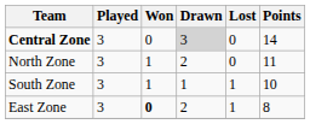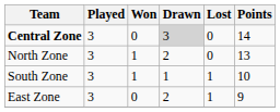North Zone | Points: 11 -> 13
East Zone | Won: bold -> normal
East Zone | Points: 8 -> 9
